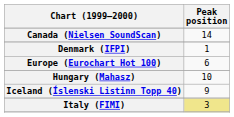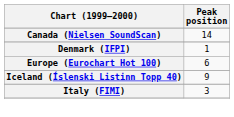- row: Hungary (Mahasz) | 10
Italy (FIMI) | Peak position: khaki background -> no background
